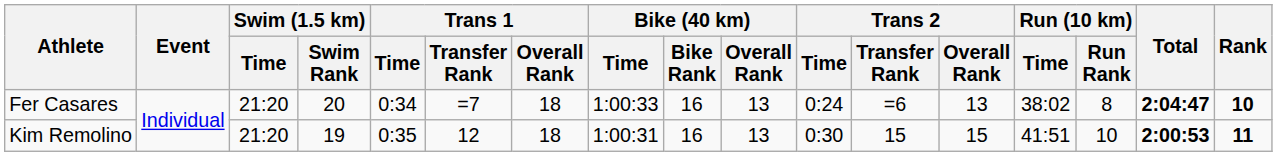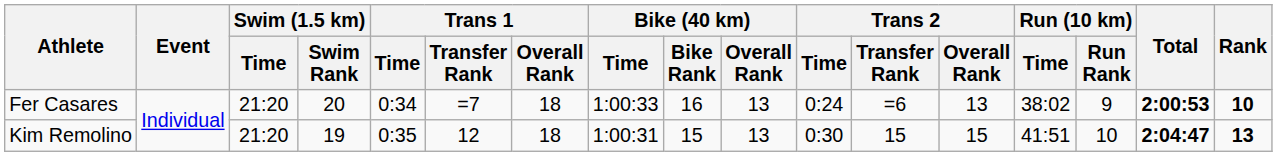Fer Casares | Run (10 km) / Run Rank: 8 -> 9
Fer Casares | Total: 2:04:47 -> 2:00:53
Kim Remolino | Bike (40 km) / Bike Rank: 16 -> 15
Kim Remolino | Total: 2:00:53 -> 2:04:47
Kim Remolino | Rank: 11 -> 13
